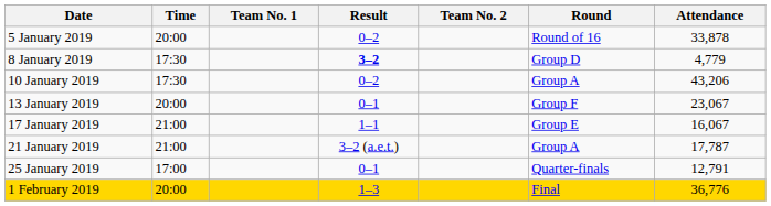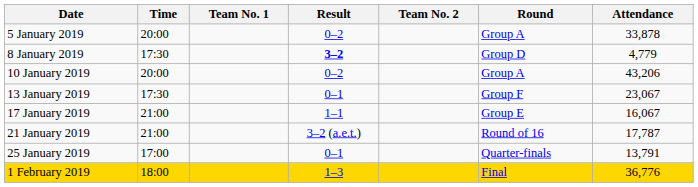5 January 2019 | Round: Round of 16 -> Group A
10 January 2019 | Time: 17:30 -> 20:00
13 January 2019 | Time: 20:00 -> 17:30
21 January 2019 | Round: Group A -> Round of 16
25 January 2019 | Attendance: 12,791 -> 13,791
1 February 2019 | Time: 20:00 -> 18:00
